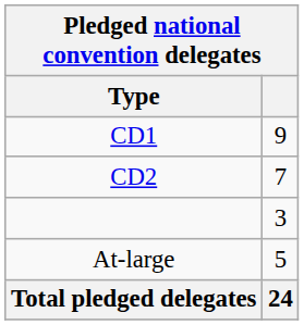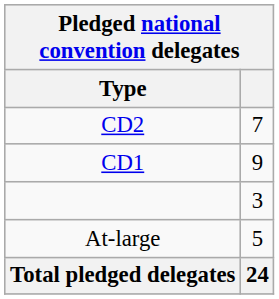rows swapped: CD1 <-> CD2
